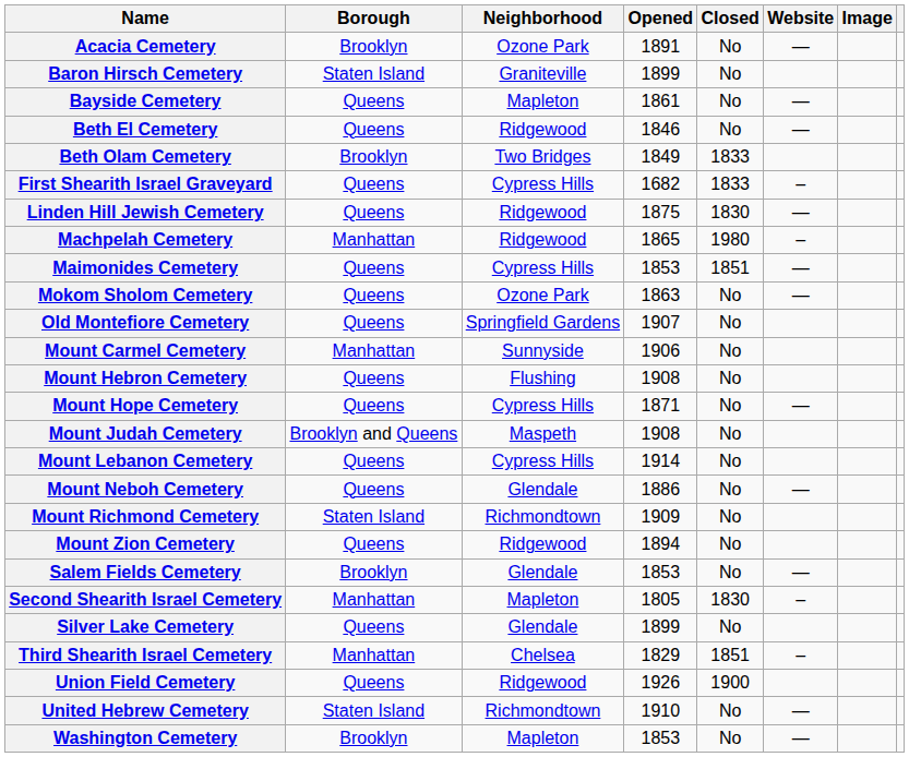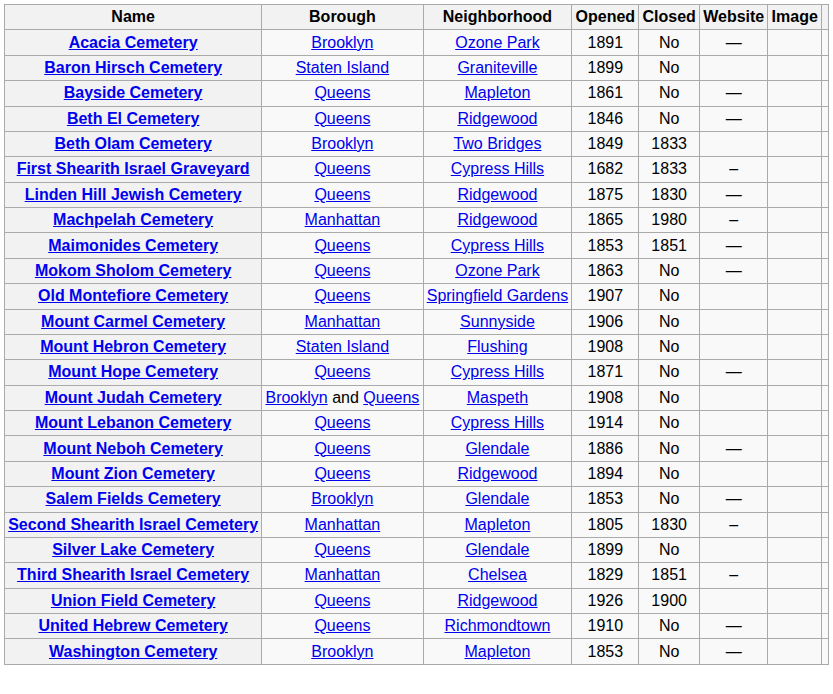Mount Hebron Cemetery | Borough: Queens -> Staten Island
- row: Mount Richmond Cemetery | Staten Island | Richmondtown | 1909 | No
United Hebrew Cemetery | Borough: Staten Island -> Queens
